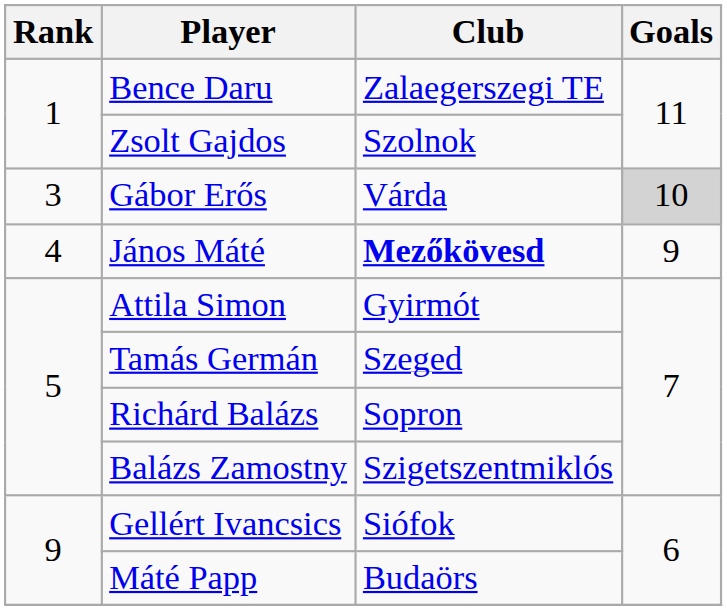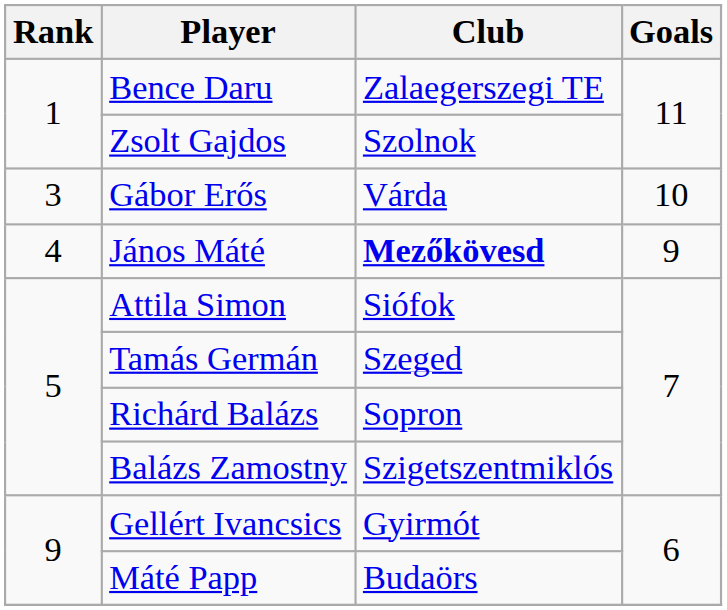Gábor Erős | Goals: lightgrey background -> no background
Attila Simon | Club: Gyirmót -> Siófok
Gellért Ivancsics | Club: Siófok -> Gyirmót
